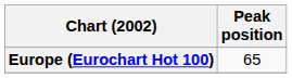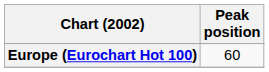Europe (Eurochart Hot 100) | Peak position: 65 -> 60
